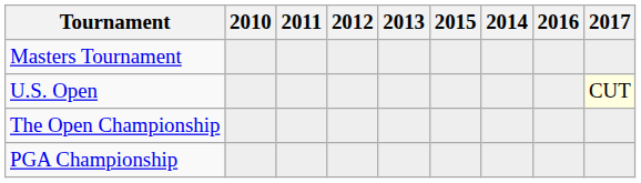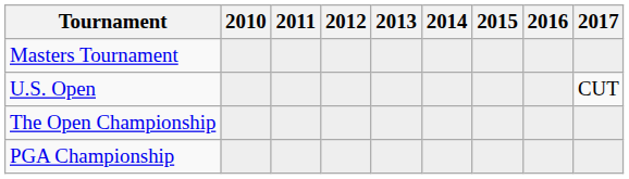columns swapped: 2014 <-> 2015
U.S. Open | 2017: lightyellow background -> no background
